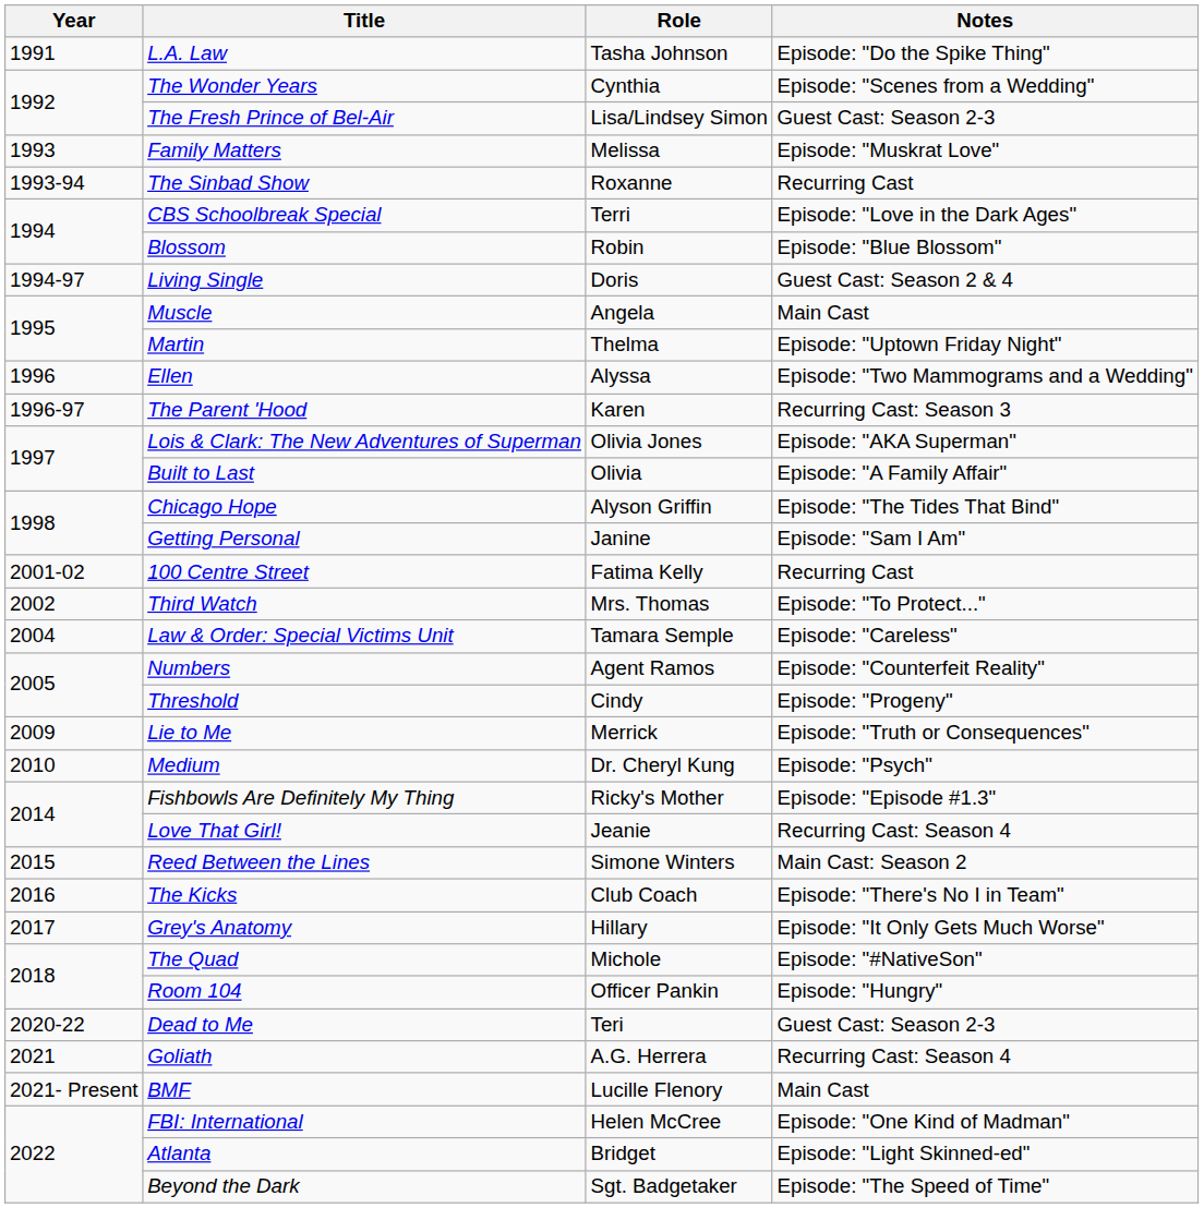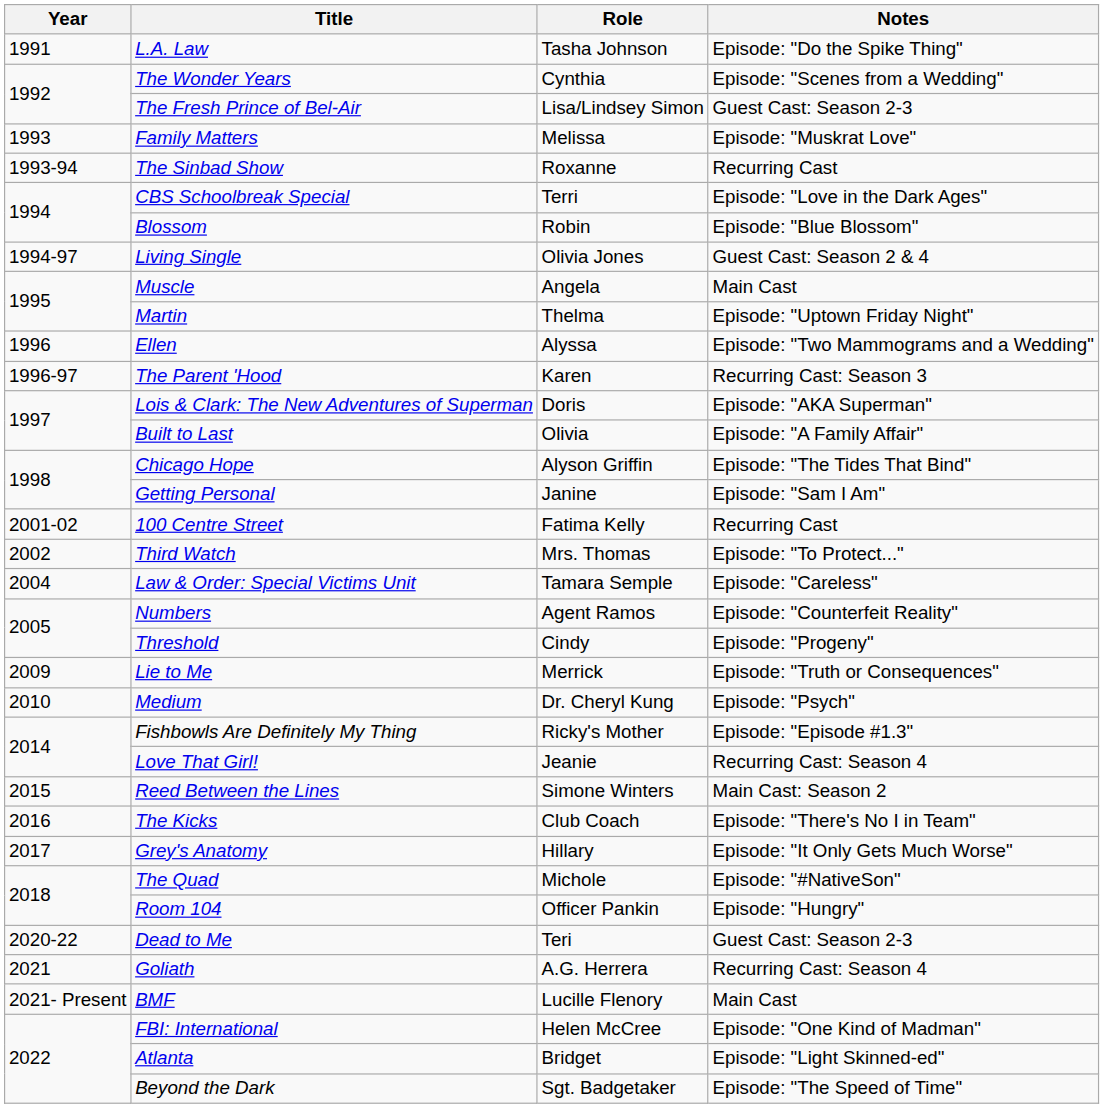Living Single | Role: Doris -> Olivia Jones
Lois & Clark: The New Adventures of Superman | Role: Olivia Jones -> Doris
